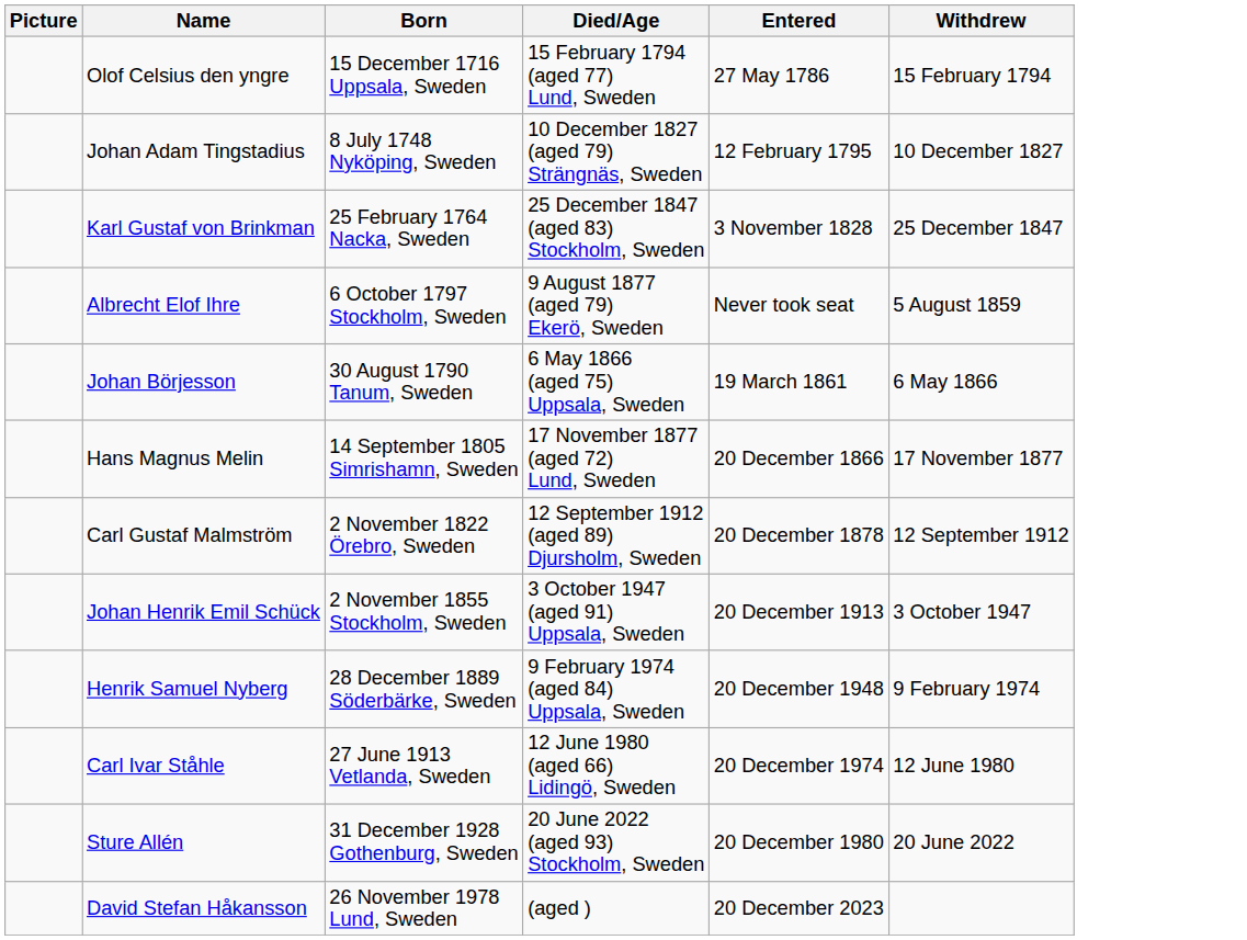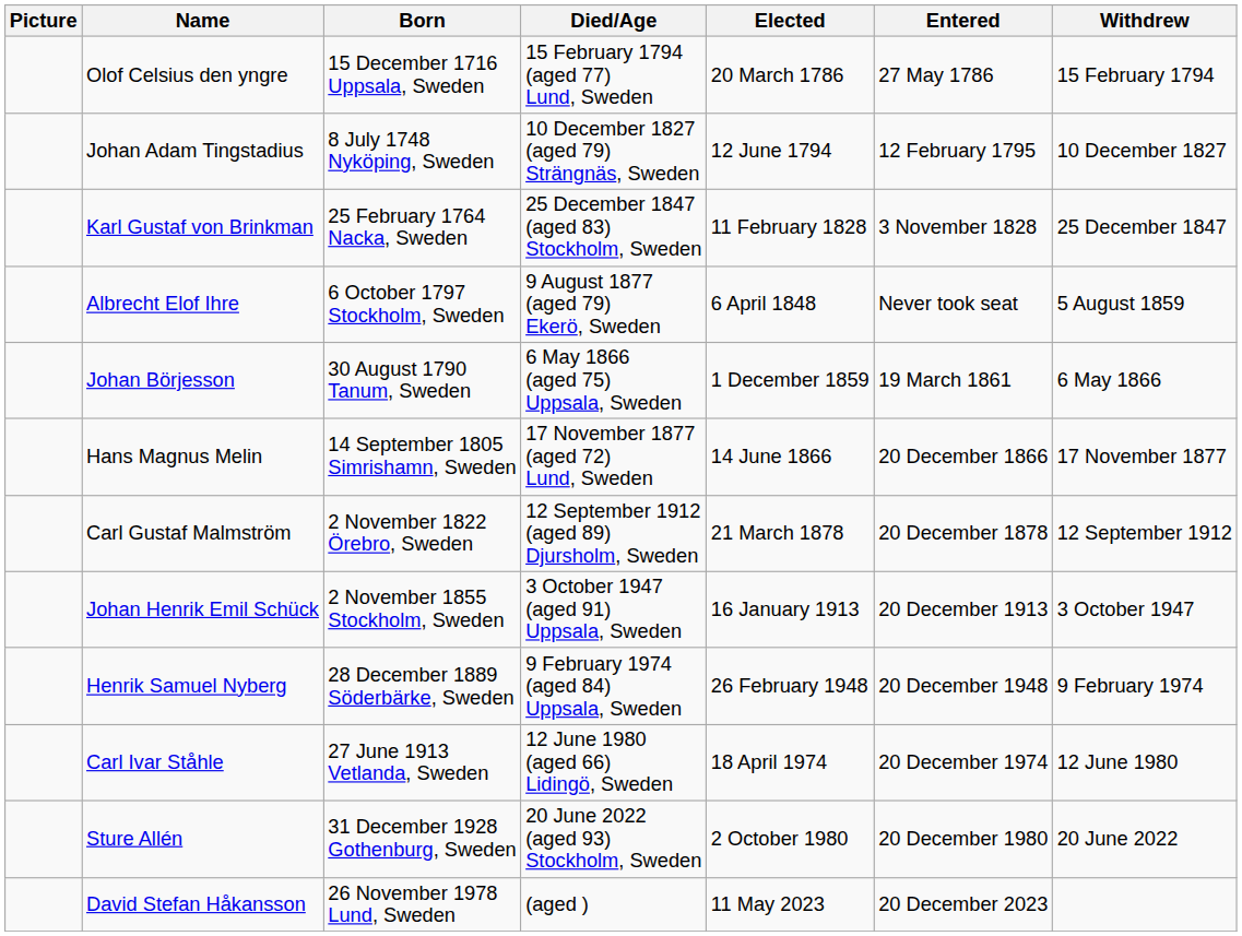+ column: Elected | 20 March 1786 | 12 June 1794 | 11 February 1828 | 6 April 1848 | 1 December 1859 | 14 June 1866 | 21 March 1878 | 16 January 1913 | 26 February 1948 | 18 April 1974 | 2 October 1980 | 11 May 2023
